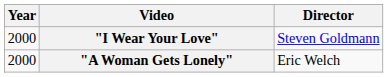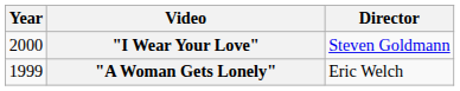"A Woman Gets Lonely" | Year: 2000 -> 1999
